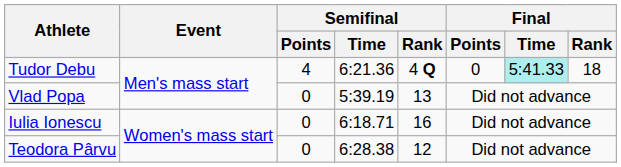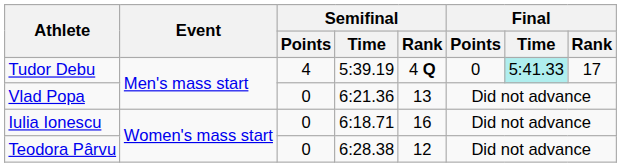Tudor Debu | Semifinal / Time: 6:21.36 -> 5:39.19
Tudor Debu | Final / Rank: 18 -> 17
Vlad Popa | Semifinal / Time: 5:39.19 -> 6:21.36
